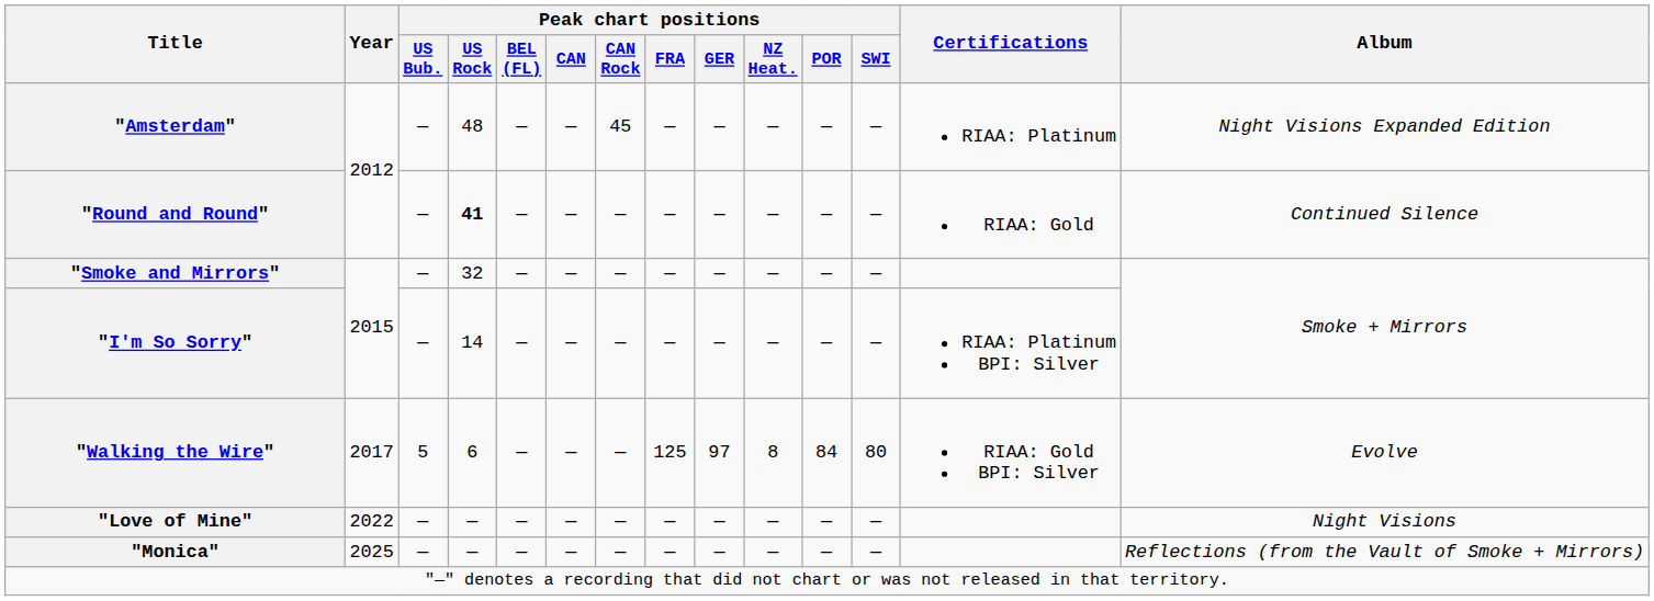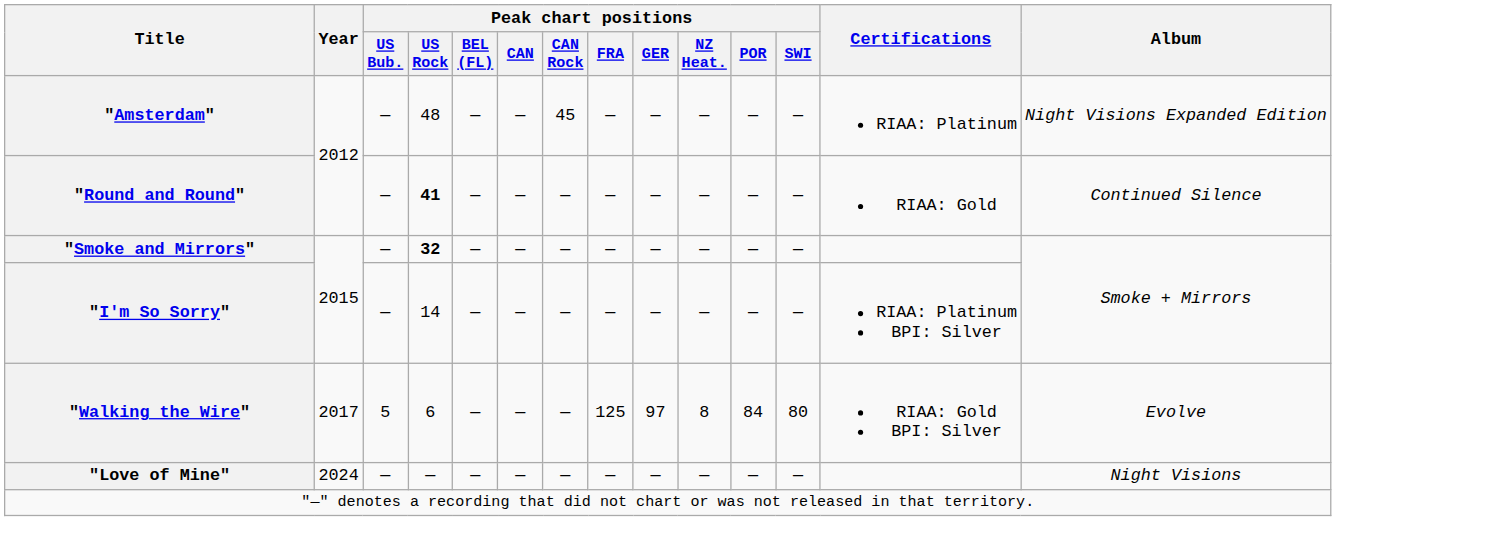"Smoke and Mirrors" | Peak chart positions / US Rock: normal -> bold
"Love of Mine" | Year: 2022 -> 2024
- row: "Monica" | 2025 | — | — | — | — | — | — | — | — | — | — | Reflections (from the Vault of Smoke + Mirrors)
